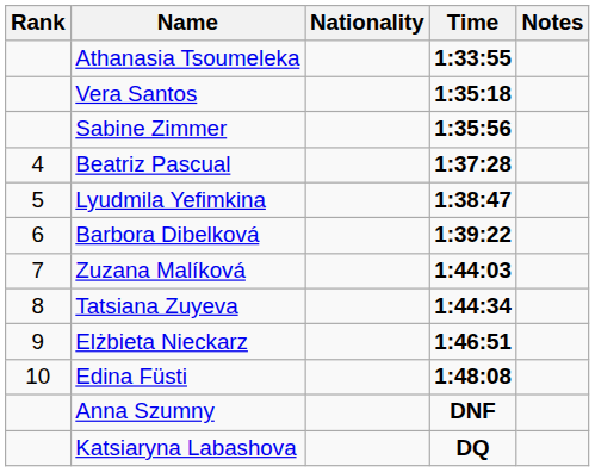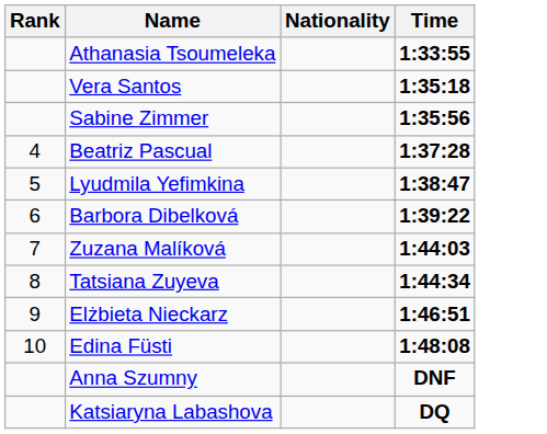- column: Notes
